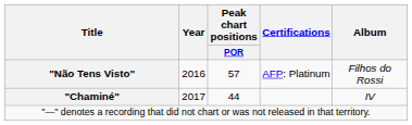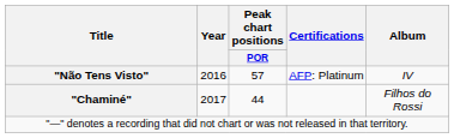"Não Tens Visto" | Album: Filhos do Rossi -> IV
"Chaminé" | Album: IV -> Filhos do Rossi
